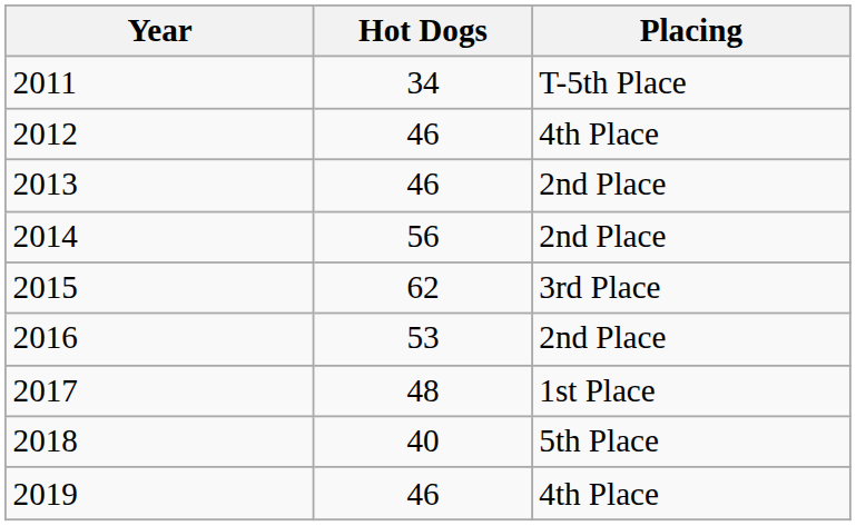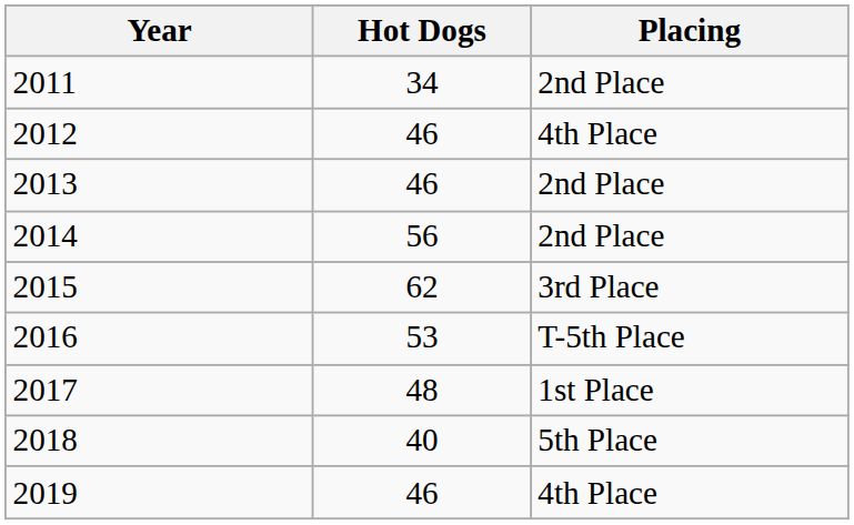2011 | Placing: T-5th Place -> 2nd Place
2016 | Placing: 2nd Place -> T-5th Place
